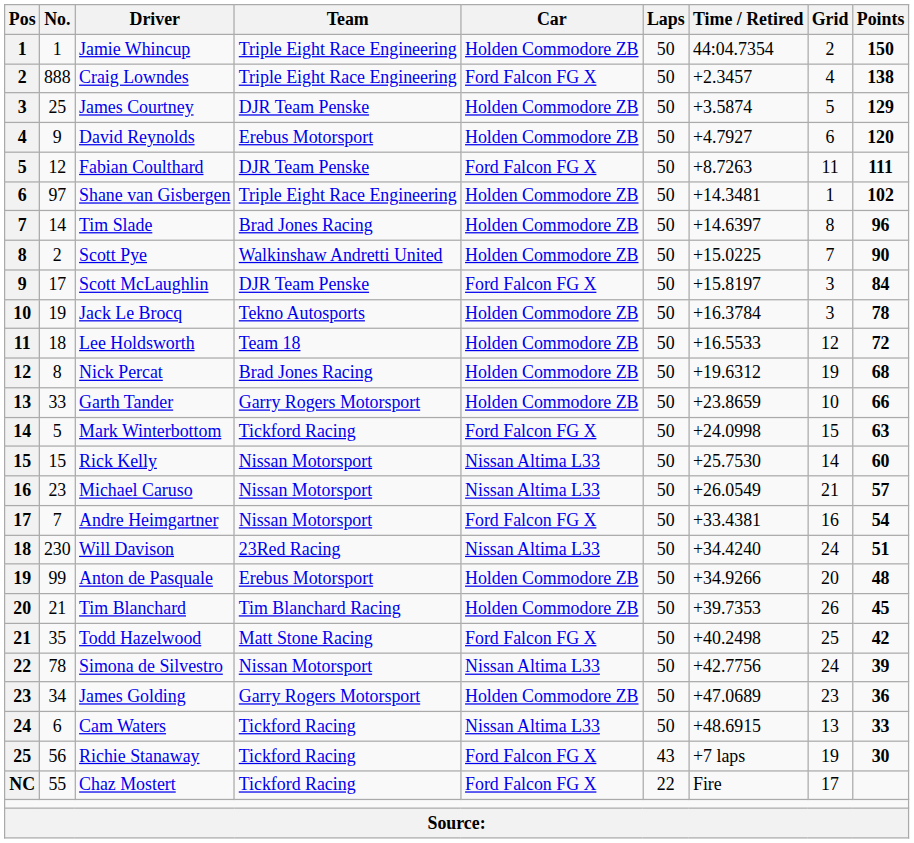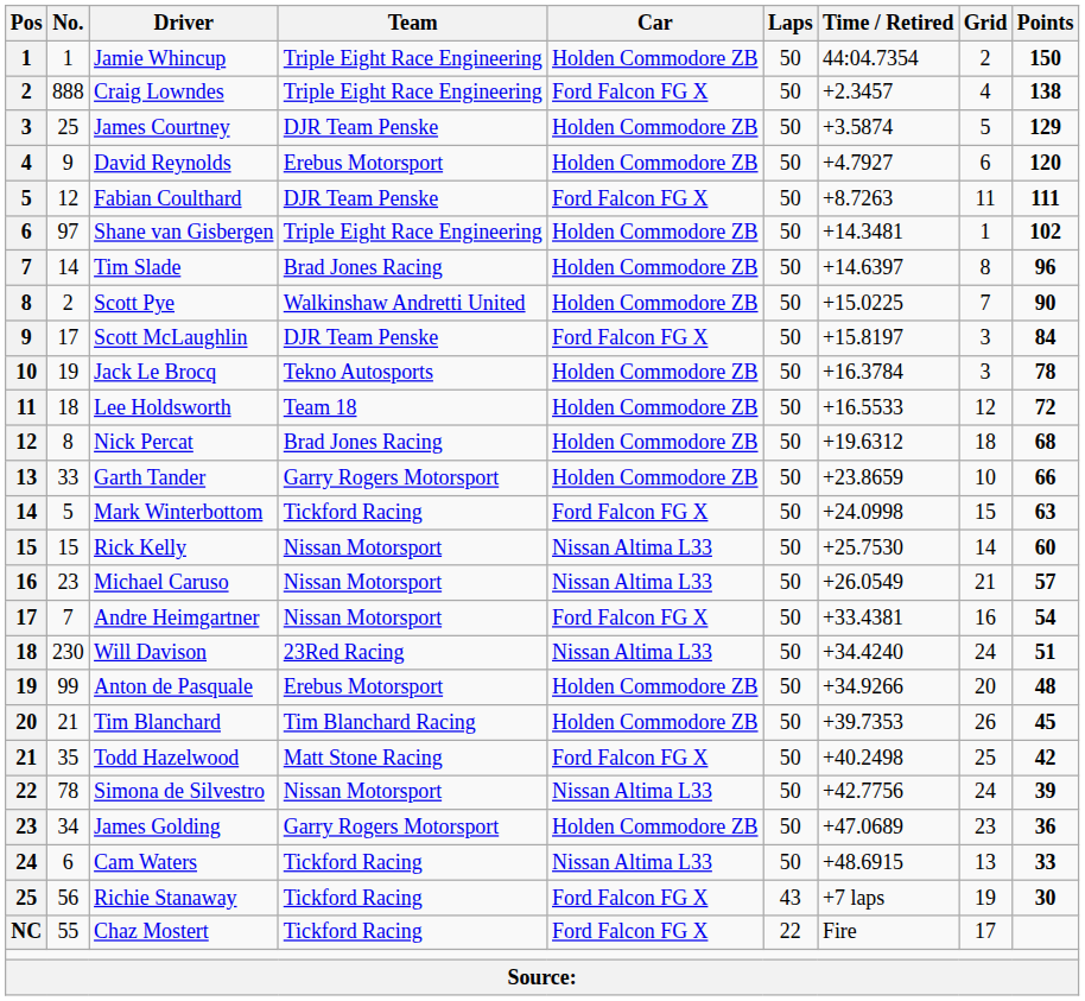Nick Percat | Grid: 19 -> 18
